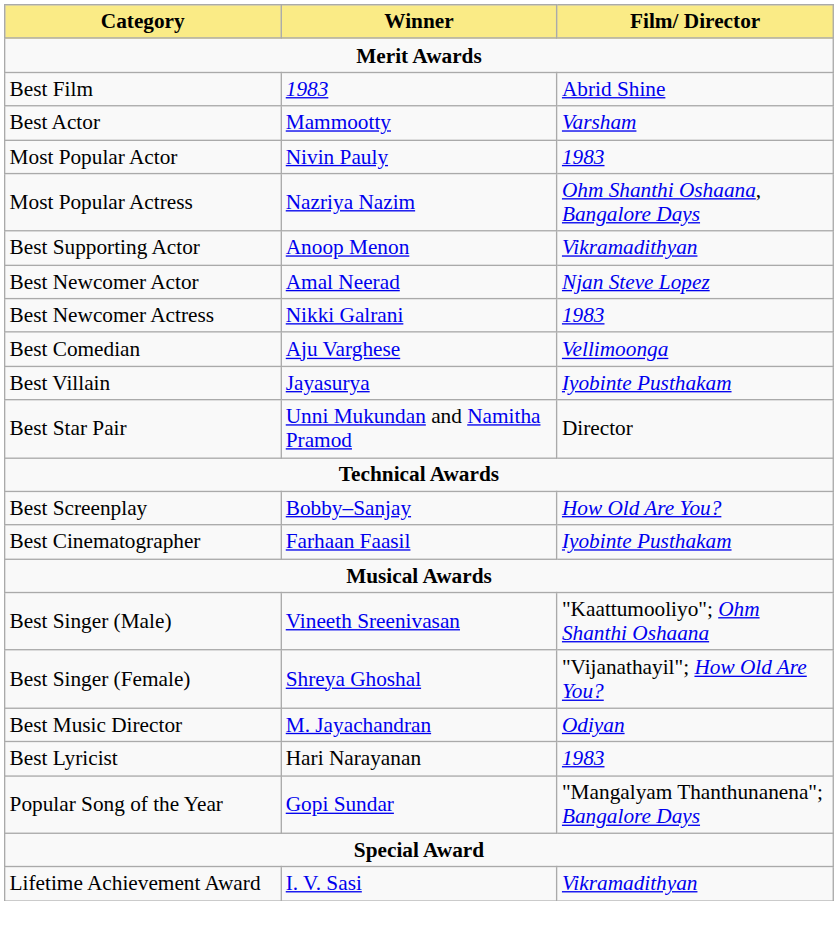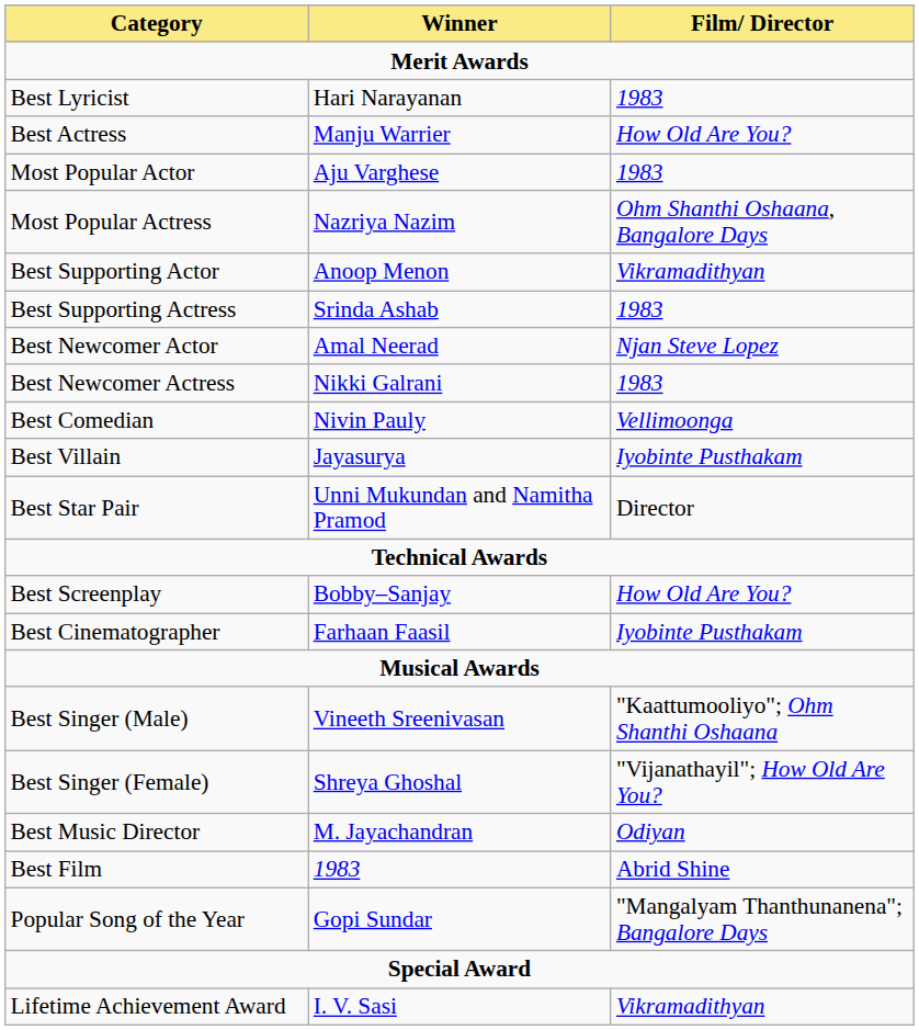rows swapped: Best Film <-> Best Lyricist
- row: Best Actor | Mammootty | Varsham
+ row: Best Actress | Manju Warrier | How Old Are You?
Most Popular Actor | Winner: Nivin Pauly -> Aju Varghese
+ row: Best Supporting Actress | Srinda Ashab | 1983
Best Comedian | Winner: Aju Varghese -> Nivin Pauly
